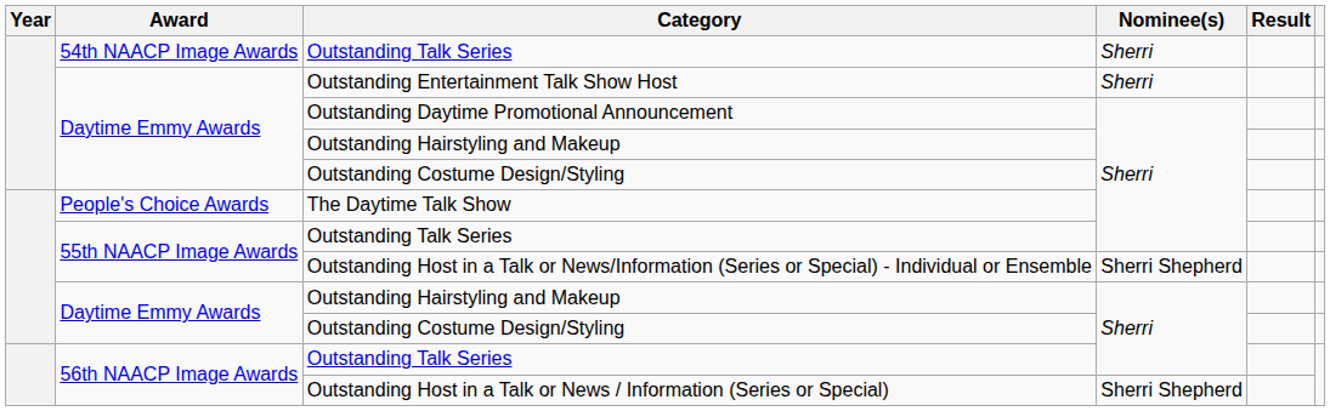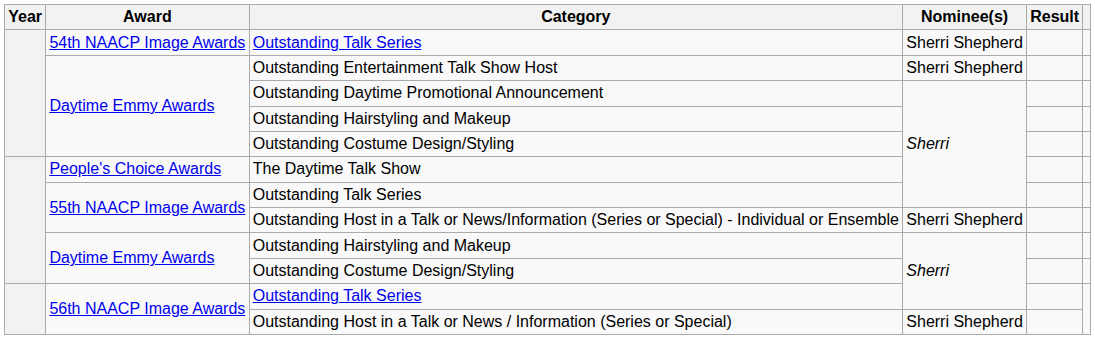54th NAACP Image Awards / Outstanding Talk Series | Nominee(s): Sherri -> Sherri Shepherd
Outstanding Entertainment Talk Show Host | Nominee(s): Sherri -> Sherri Shepherd
